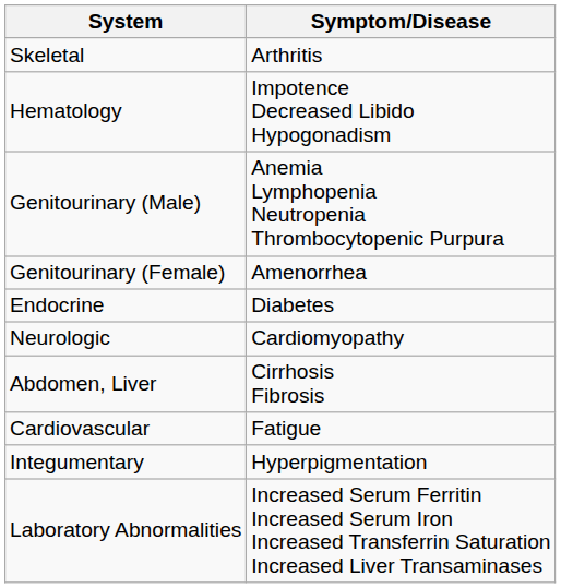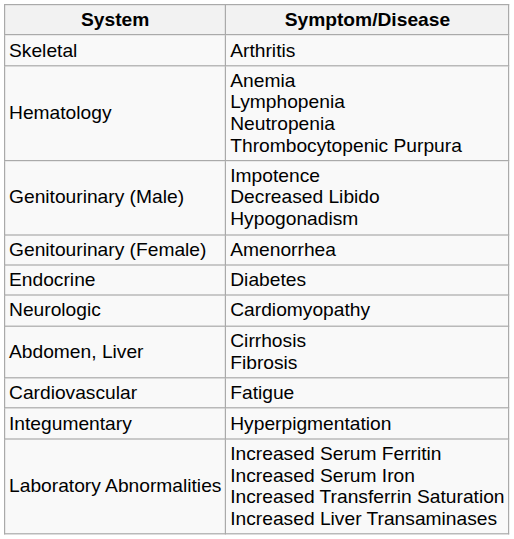Hematology | Symptom/Disease: Impotence Decreased Libido Hypogonadism -> Anemia Lymphopenia Neutropenia Thrombocytopenic Purpura
Genitourinary (Male) | Symptom/Disease: Anemia Lymphopenia Neutropenia Thrombocytopenic Purpura -> Impotence Decreased Libido Hypogonadism
